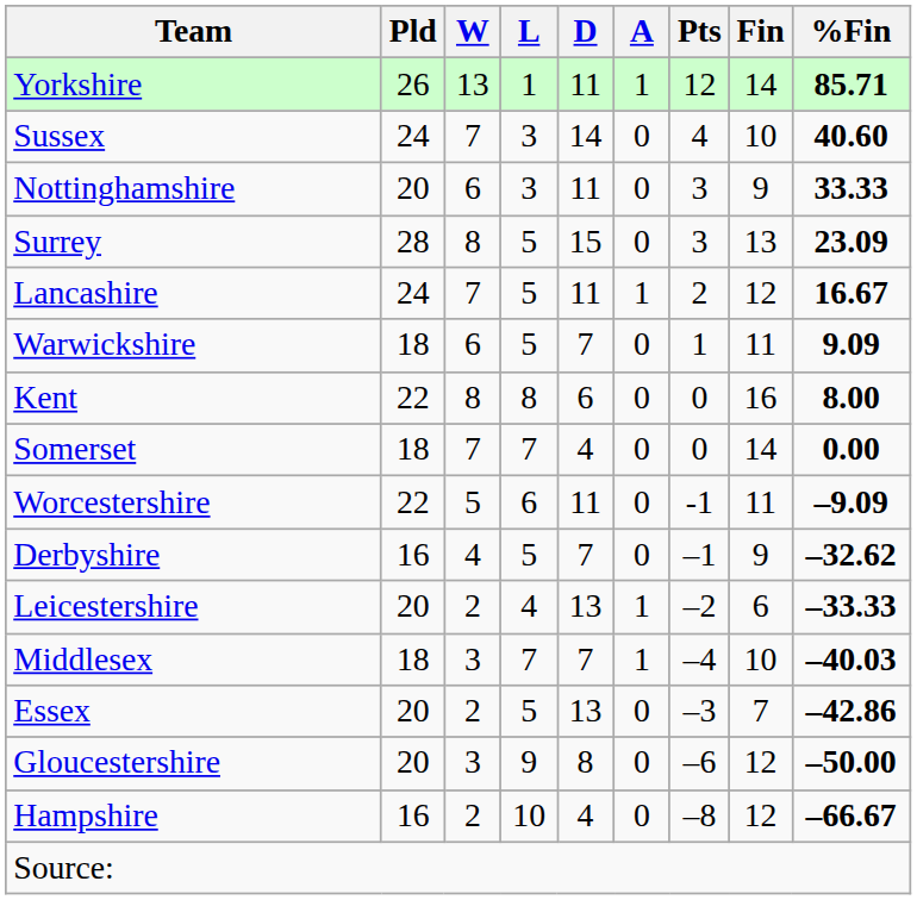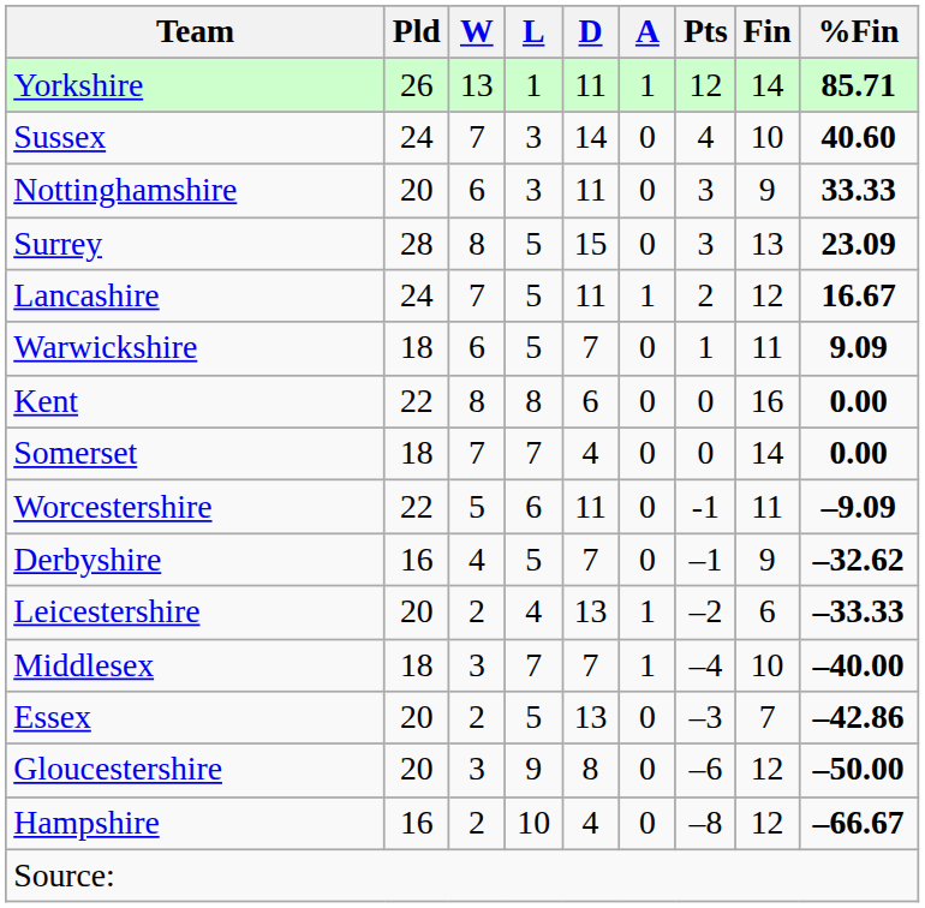Kent | %Fin: 8.00 -> 0.00
Middlesex | %Fin: –40.03 -> –40.00
